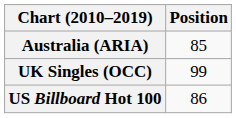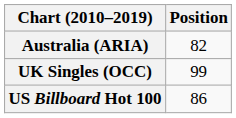Australia (ARIA) | Position: 85 -> 82
